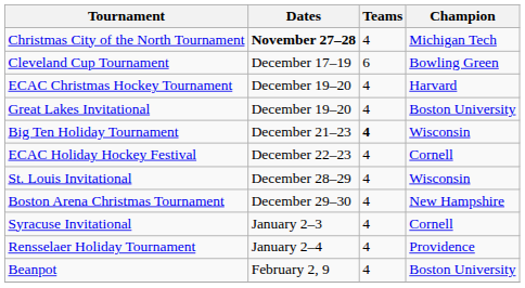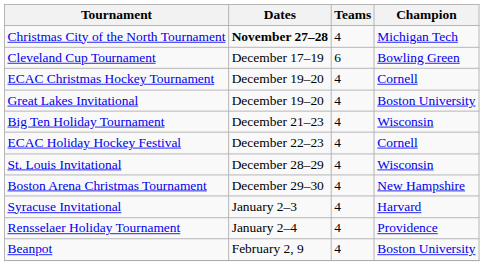ECAC Christmas Hockey Tournament | Champion: Harvard -> Cornell
Big Ten Holiday Tournament | Teams: bold -> normal
Syracuse Invitational | Champion: Cornell -> Harvard
